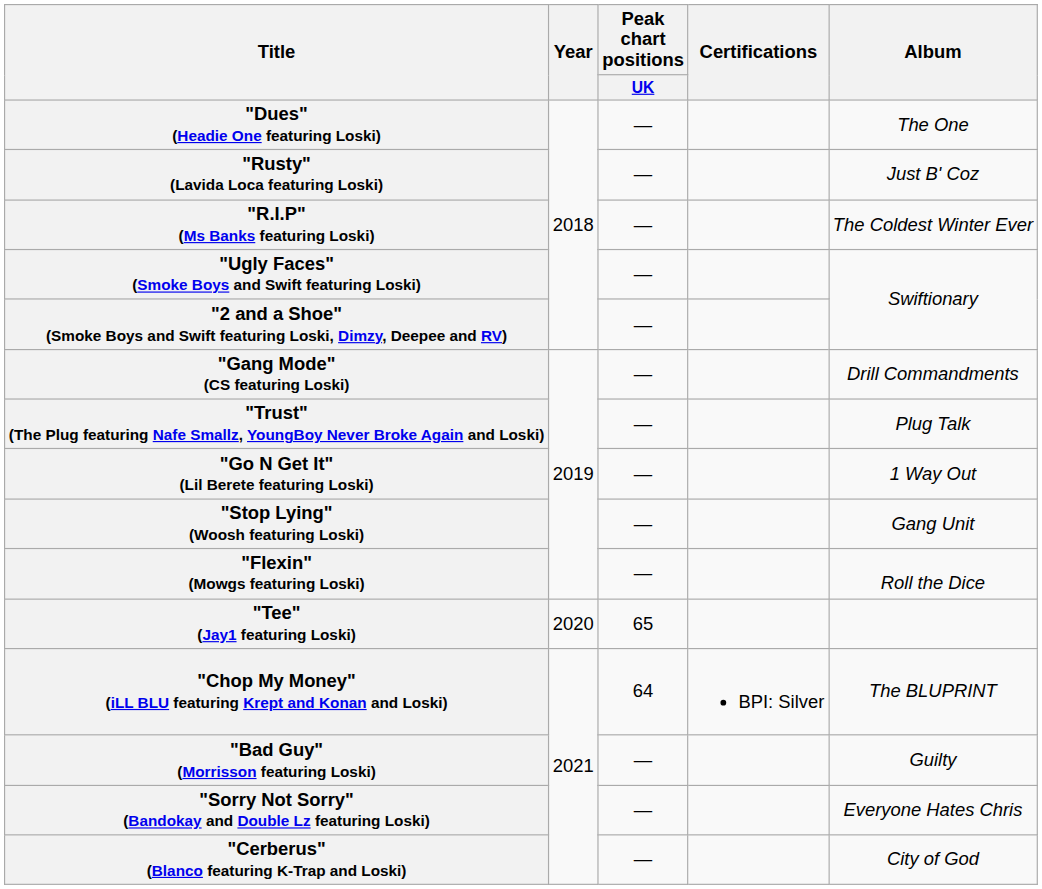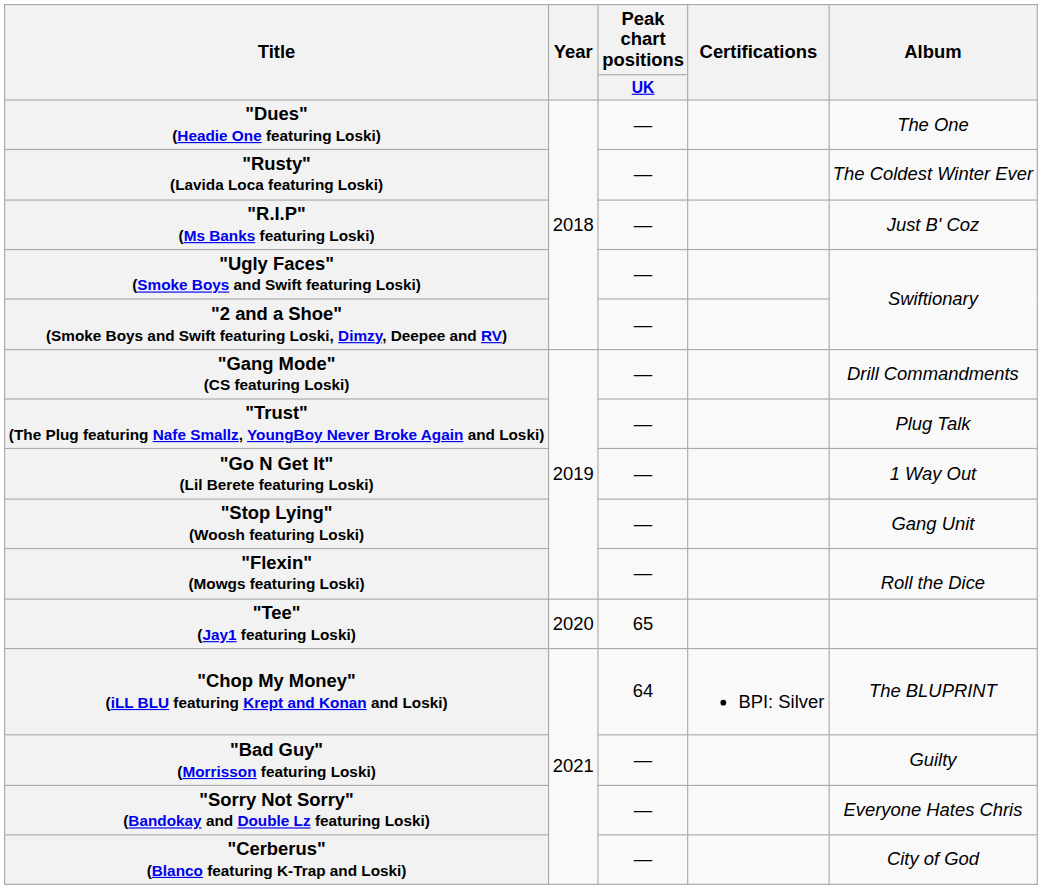"Rusty" (Lavida Loca featuring Loski) | Album: Just B' Coz -> The Coldest Winter Ever
"R.I.P" (Ms Banks featuring Loski) | Album: The Coldest Winter Ever -> Just B' Coz
